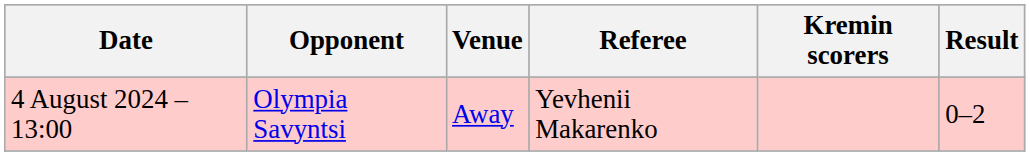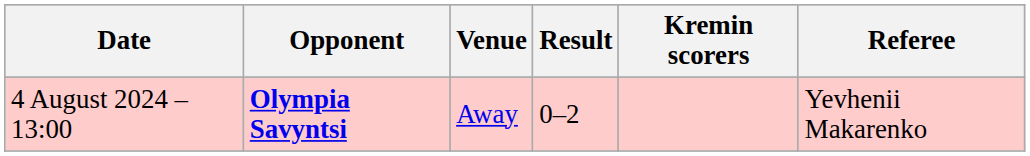columns swapped: Result <-> Referee
4 August 2024 – 13:00 | Opponent: normal -> bold
